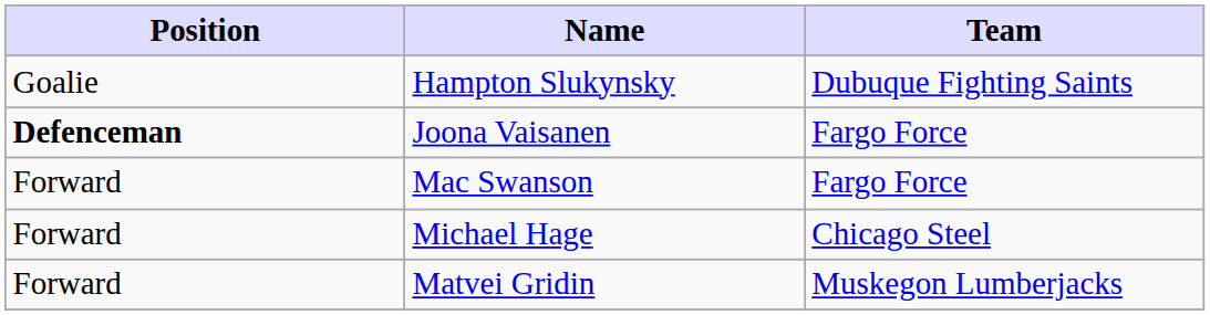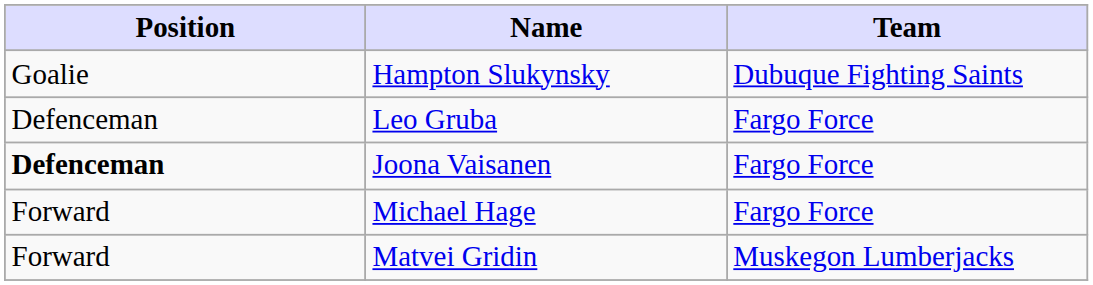+ row: Defenceman | Leo Gruba | Fargo Force
- row: Forward | Mac Swanson | Fargo Force
Michael Hage | Team: Chicago Steel -> Fargo Force
